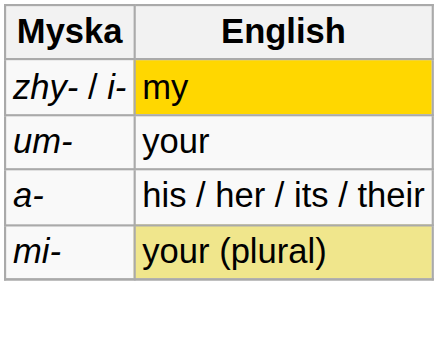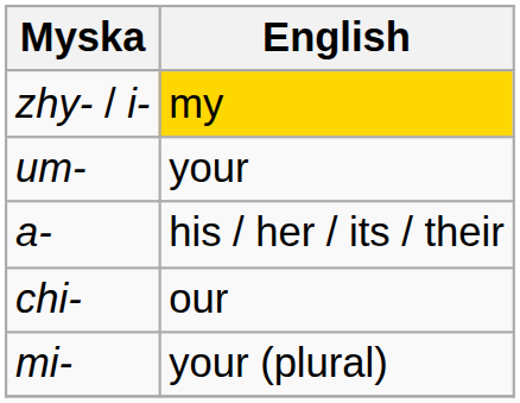+ row: chi- | our
mi- | English: khaki background -> no background
